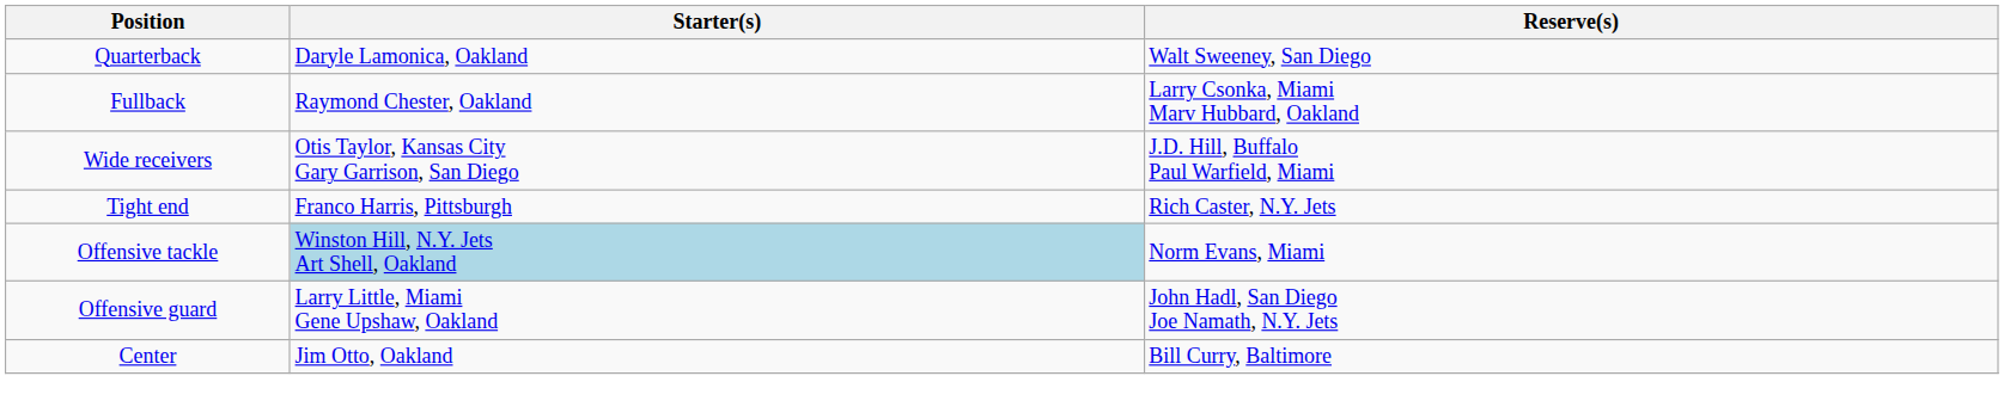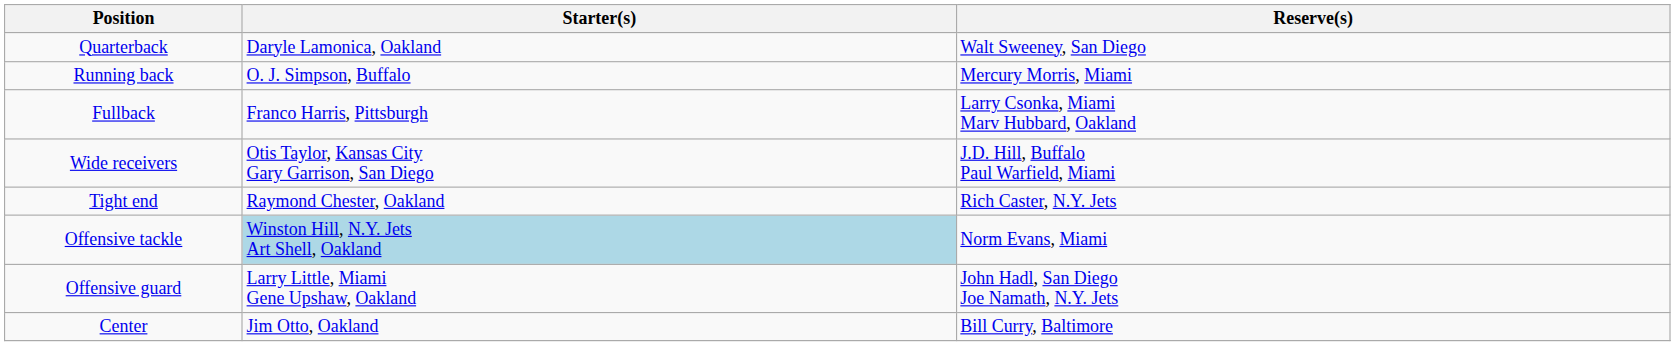+ row: Running back | O. J. Simpson, Buffalo | Mercury Morris, Miami
Fullback | Starter(s): Raymond Chester, Oakland -> Franco Harris, Pittsburgh
Tight end | Starter(s): Franco Harris, Pittsburgh -> Raymond Chester, Oakland
